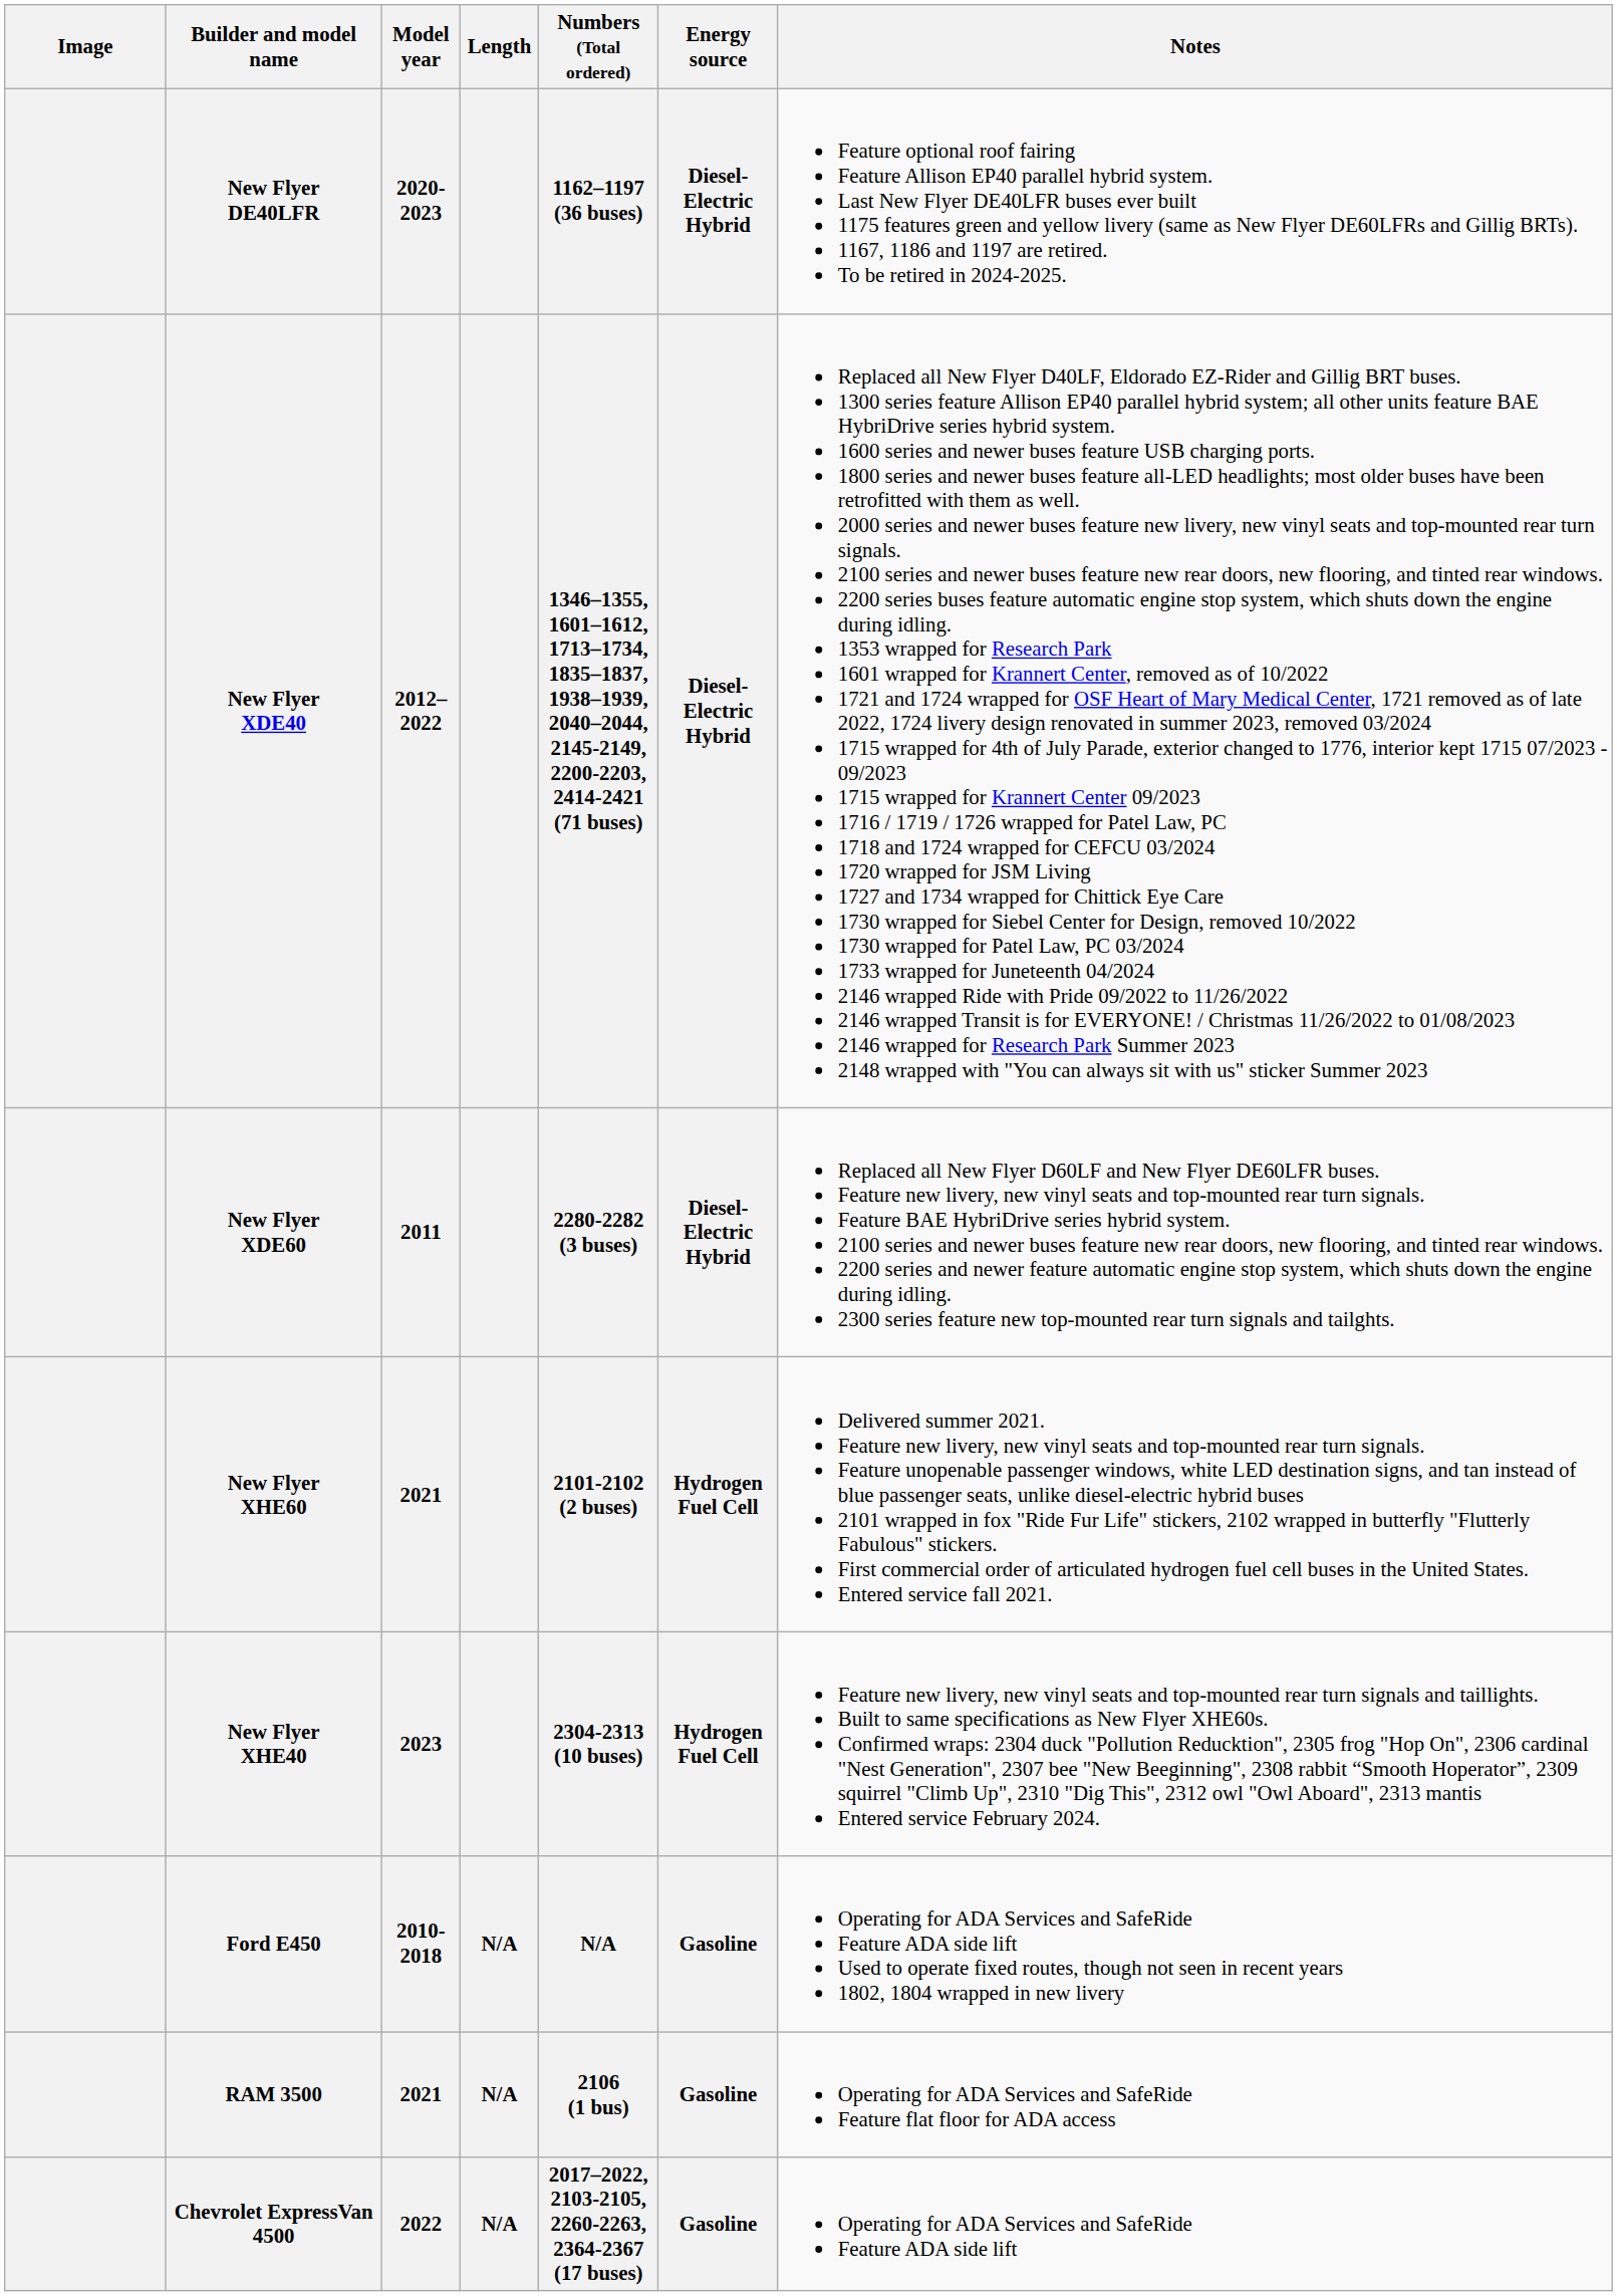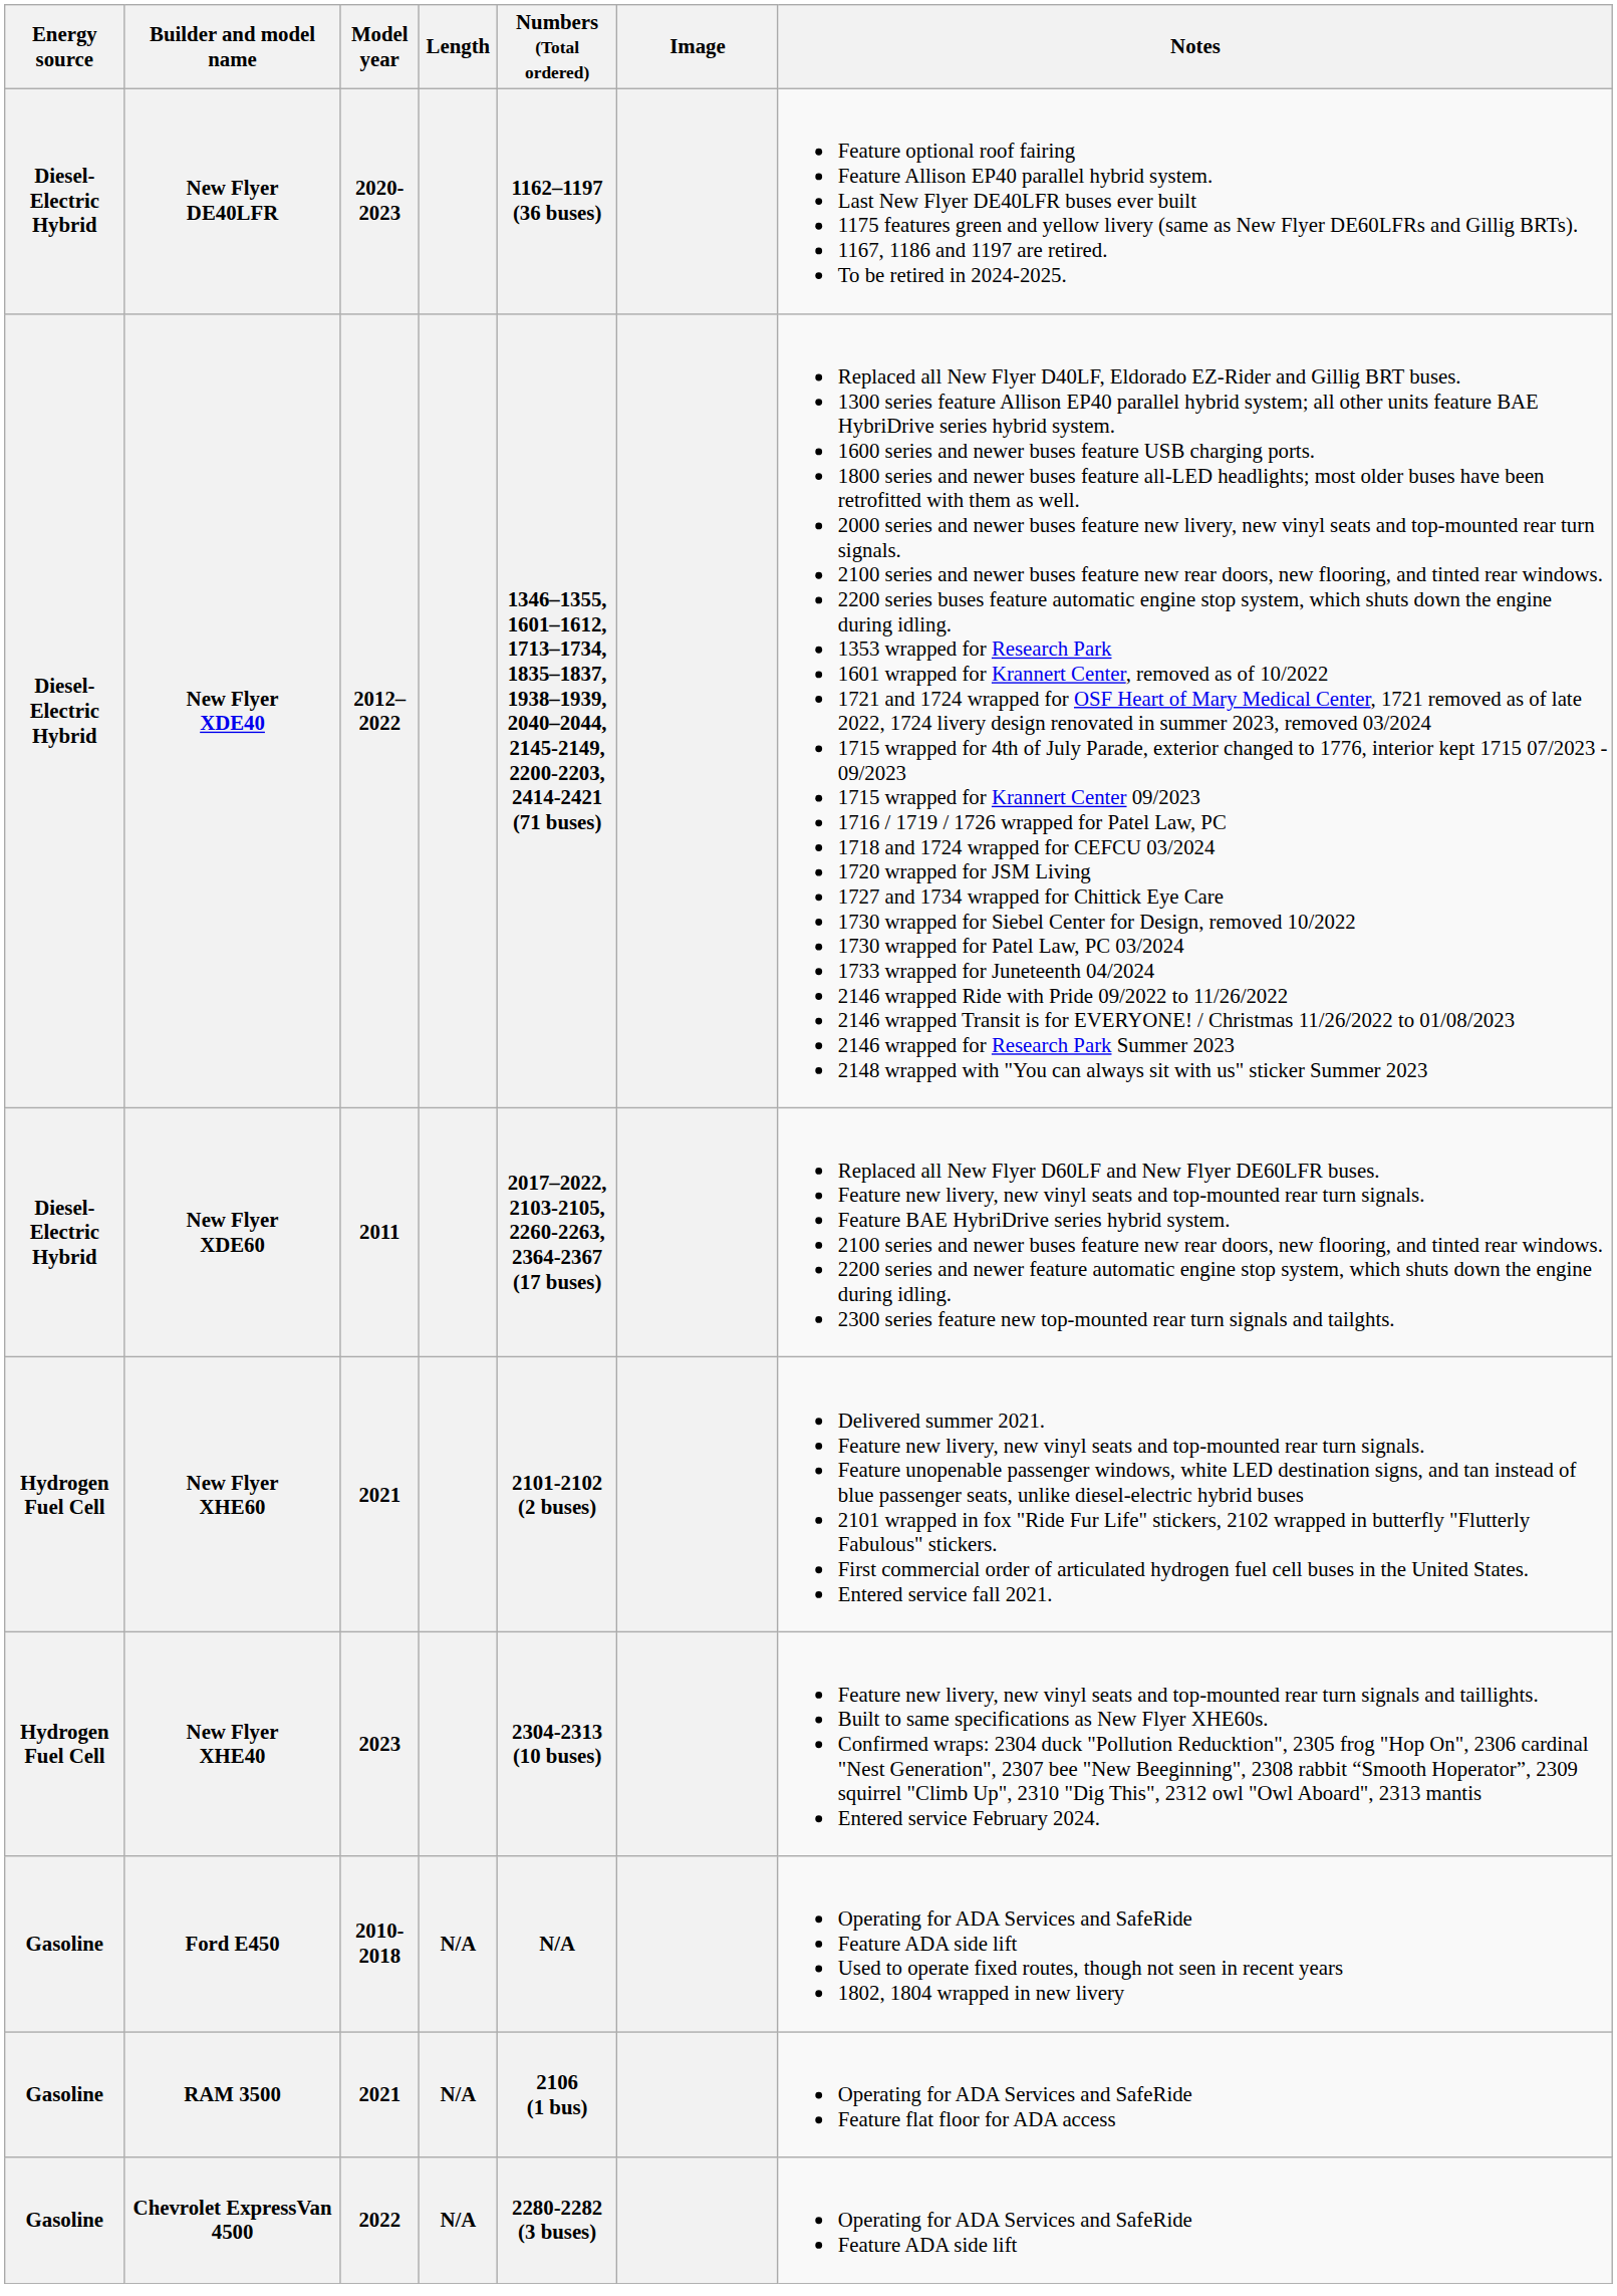columns swapped: Image <-> Energy source
New Flyer XDE60 | Numbers (Total ordered): 2280-2282 (3 buses) -> 2017–2022, 2103-2105, 2260-2263, 2364-2367 (17 buses)
Chevrolet ExpressVan 4500 | Numbers (Total ordered): 2017–2022, 2103-2105, 2260-2263, 2364-2367 (17 buses) -> 2280-2282 (3 buses)
